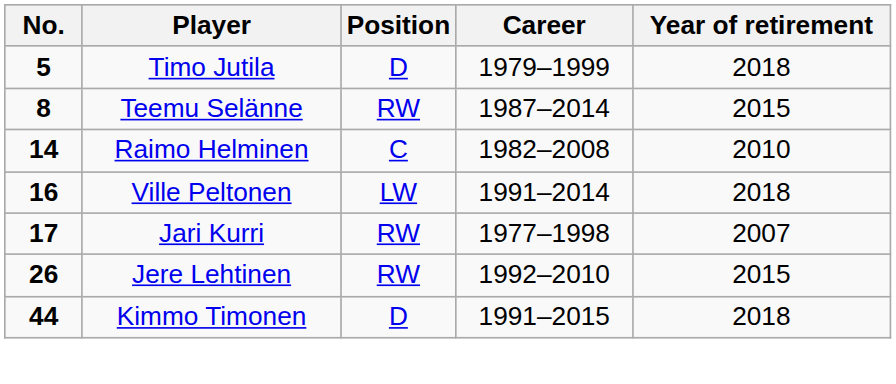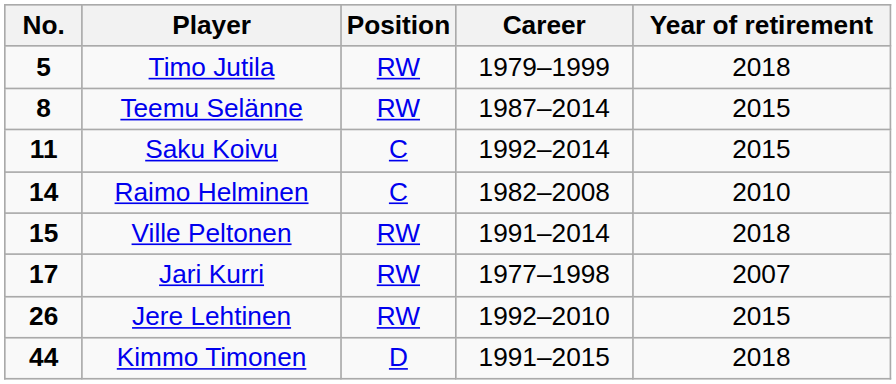Timo Jutila | Position: D -> RW
+ row: 11 | Saku Koivu | C | 1992–2014 | 2015
Ville Peltonen | No.: 16 -> 15
Ville Peltonen | Position: LW -> RW
